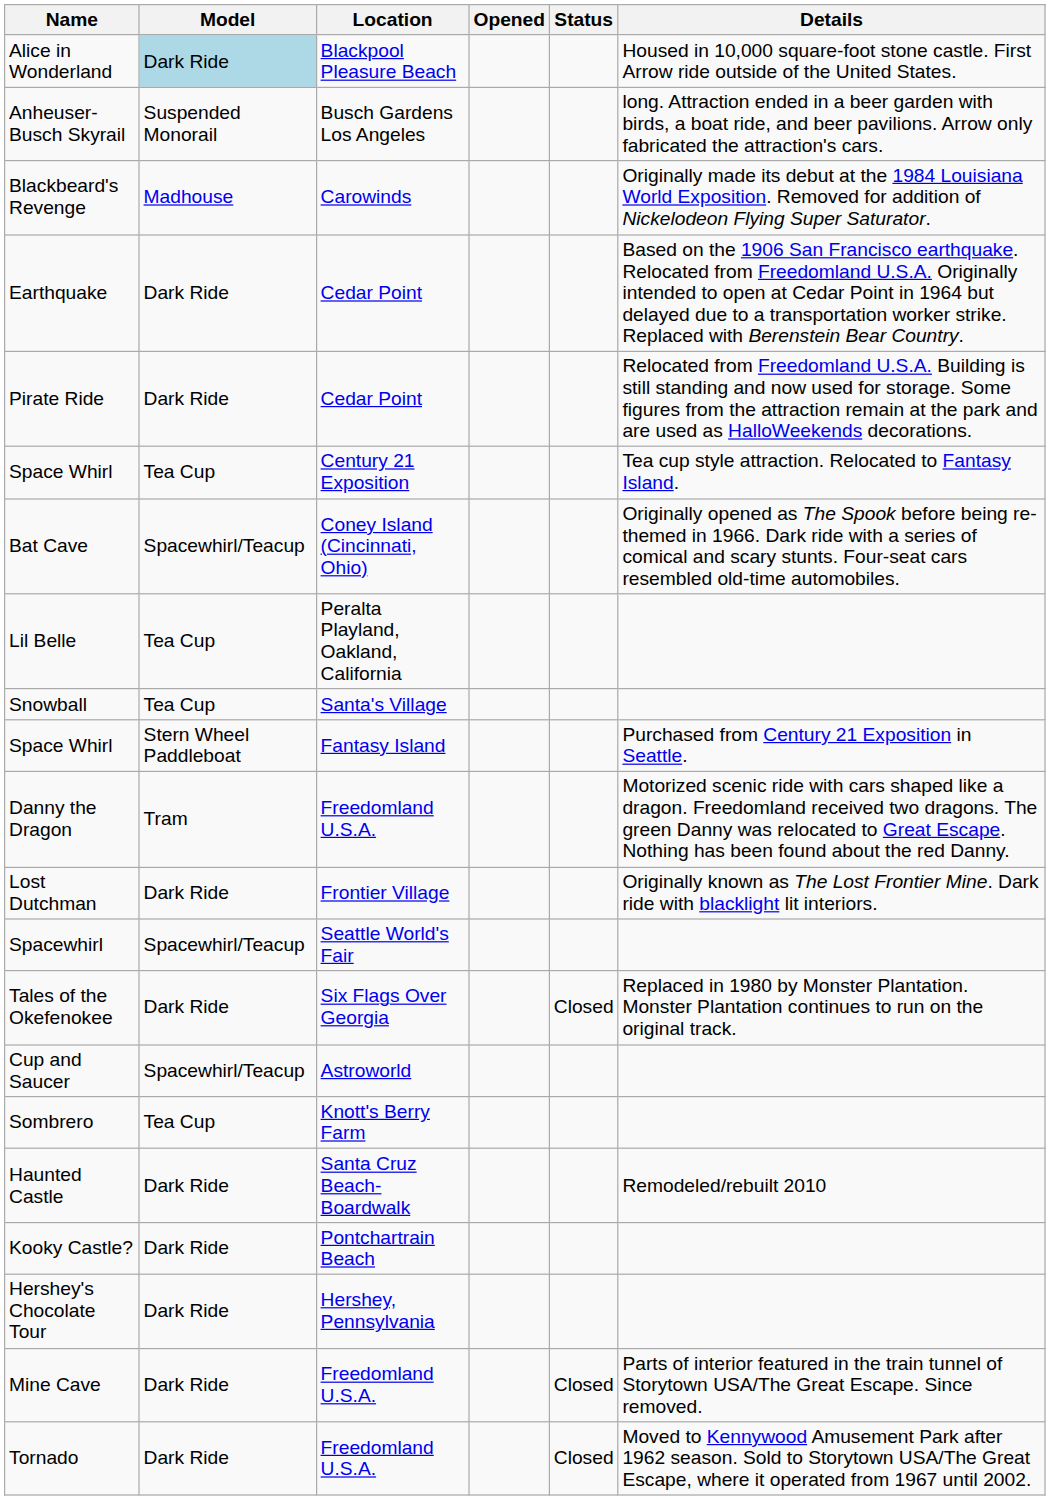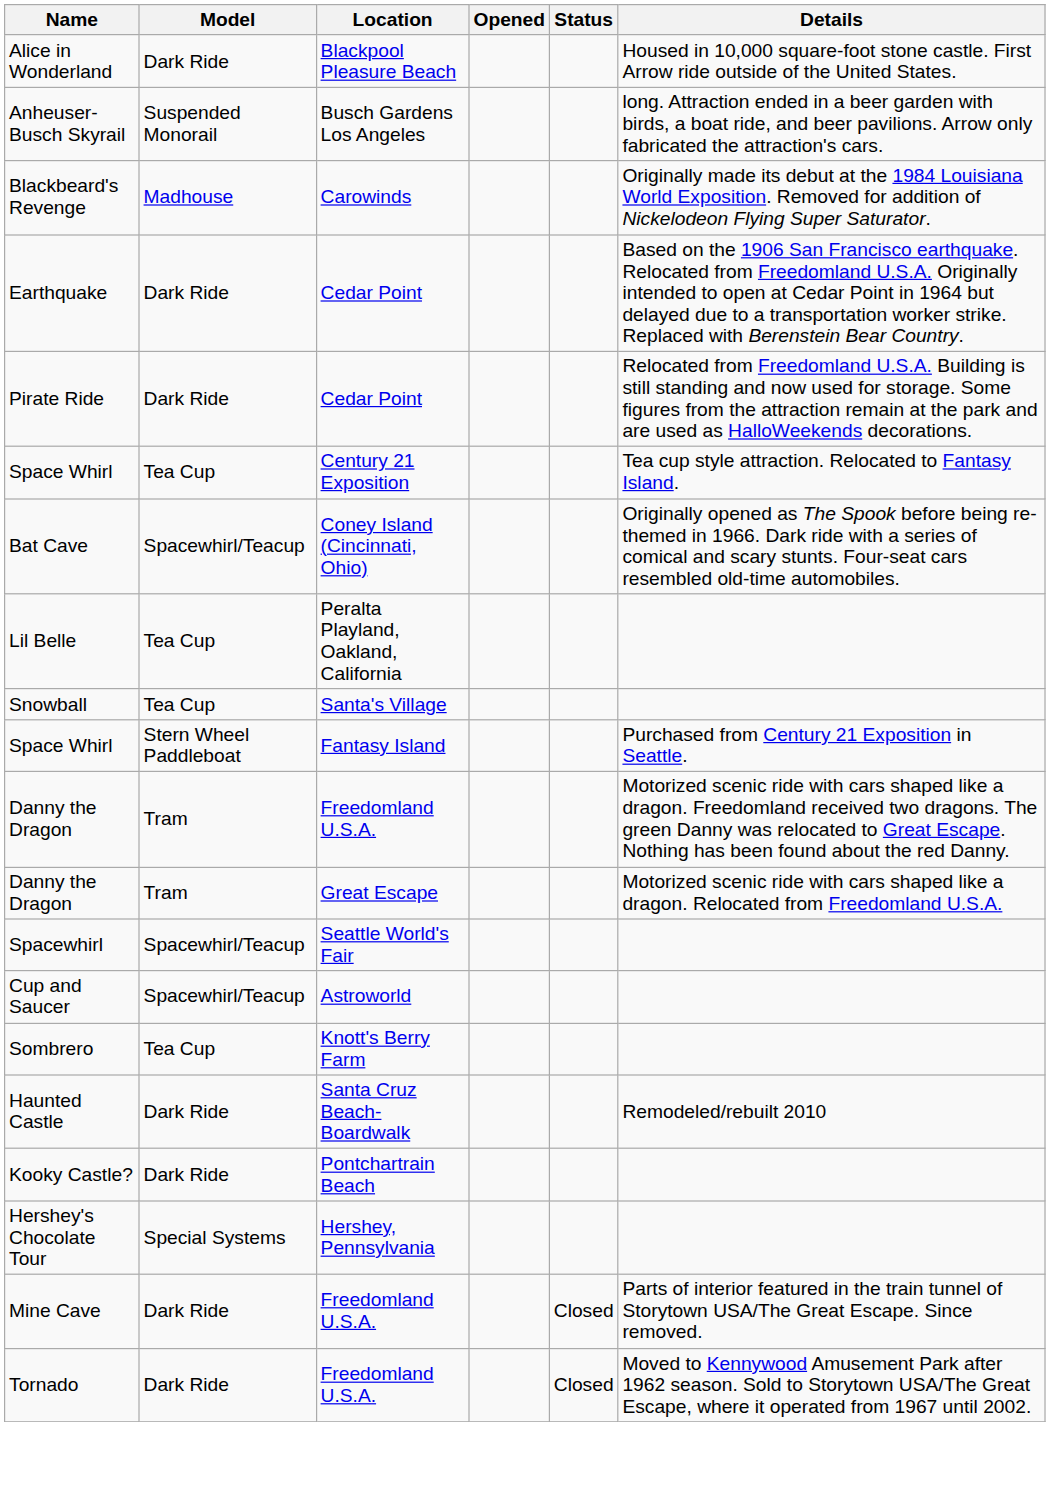Alice in Wonderland | Model: lightblue background -> no background
- row: Lost Dutchman | Dark Ride | Frontier Village | Originally known as The Lost Frontier Mine. Dark ride with blacklight lit interiors.
+ row: Danny the Dragon | Tram | Great Escape | Motorized scenic ride with cars shaped like a dragon. Relocated from Freedomland U.S.A.
- row: Tales of the Okefenokee | Dark Ride | Six Flags Over Georgia | Closed | Replaced in 1980 by Monster Plantation. Monster Plantation continues to run on the original track.
Hershey's Chocolate Tour | Model: Dark Ride -> Special Systems
